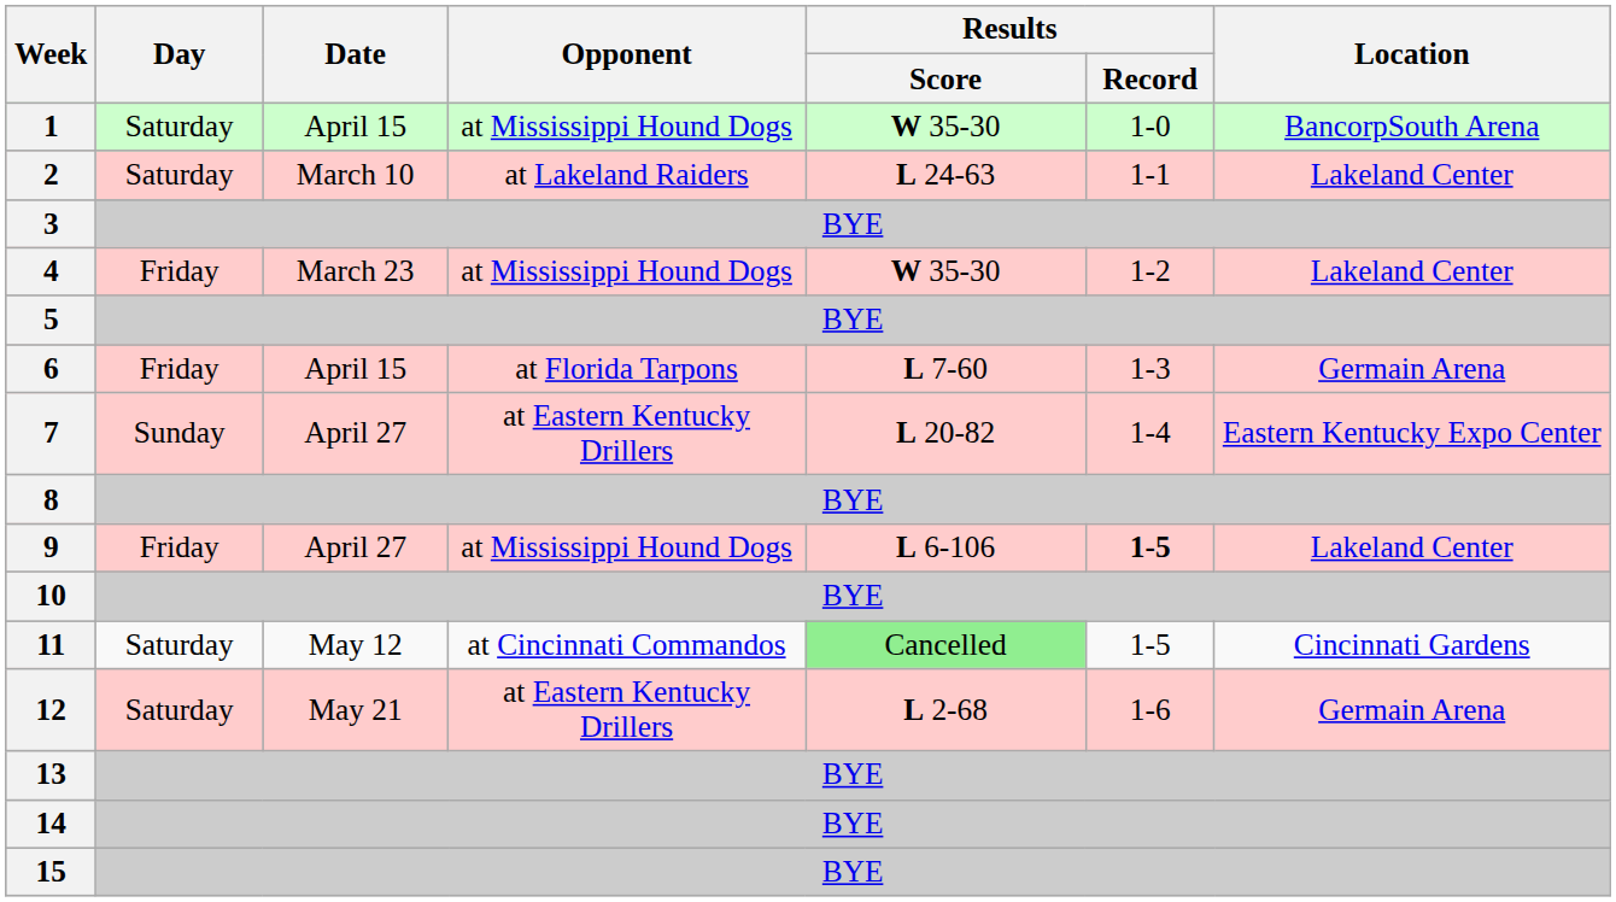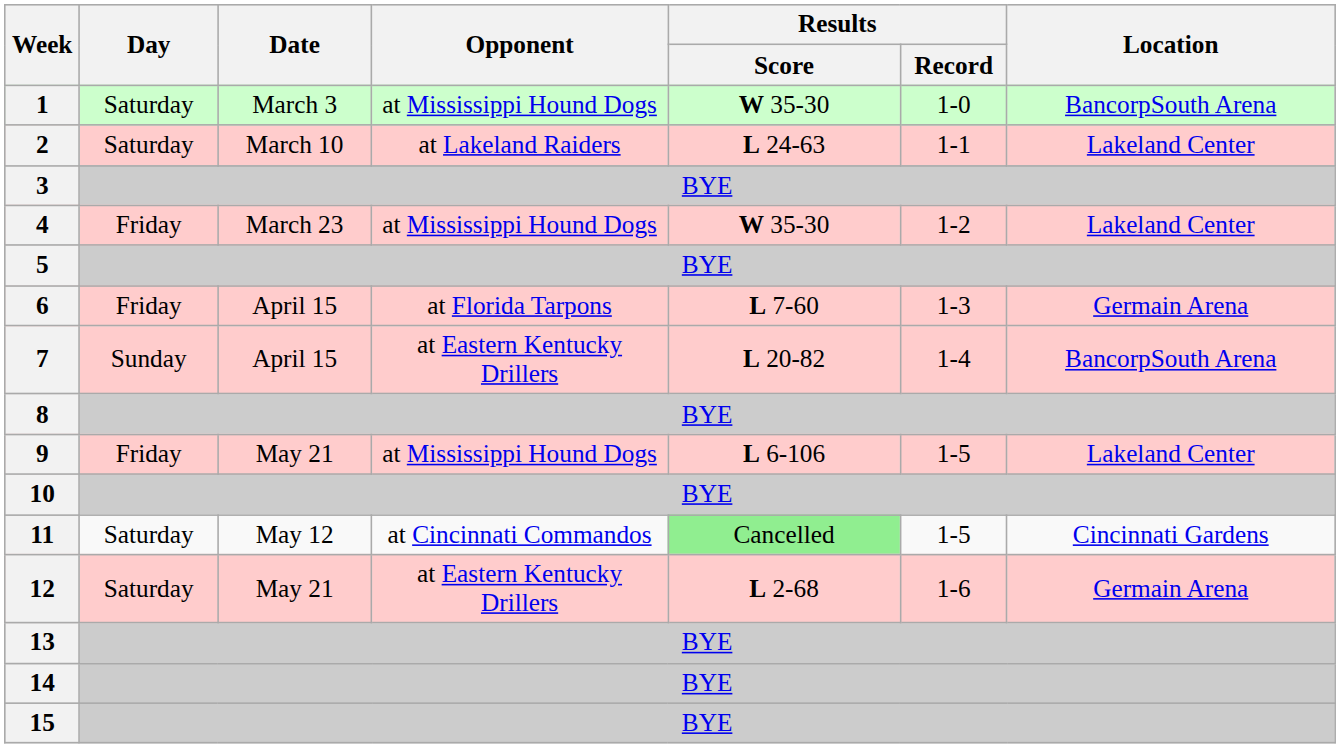1 | Date: April 15 -> March 3
7 | Date: April 27 -> April 15
7 | Location: Eastern Kentucky Expo Center -> BancorpSouth Arena
9 | Date: April 27 -> May 21
9 | Results / Record: bold -> normal
